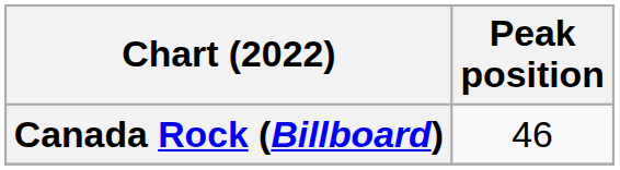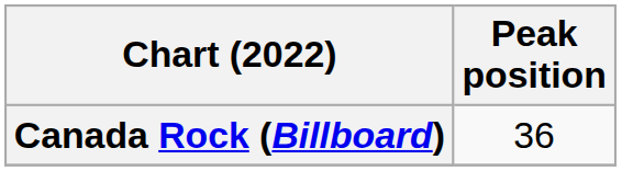Canada Rock (Billboard) | Peak position: 46 -> 36
